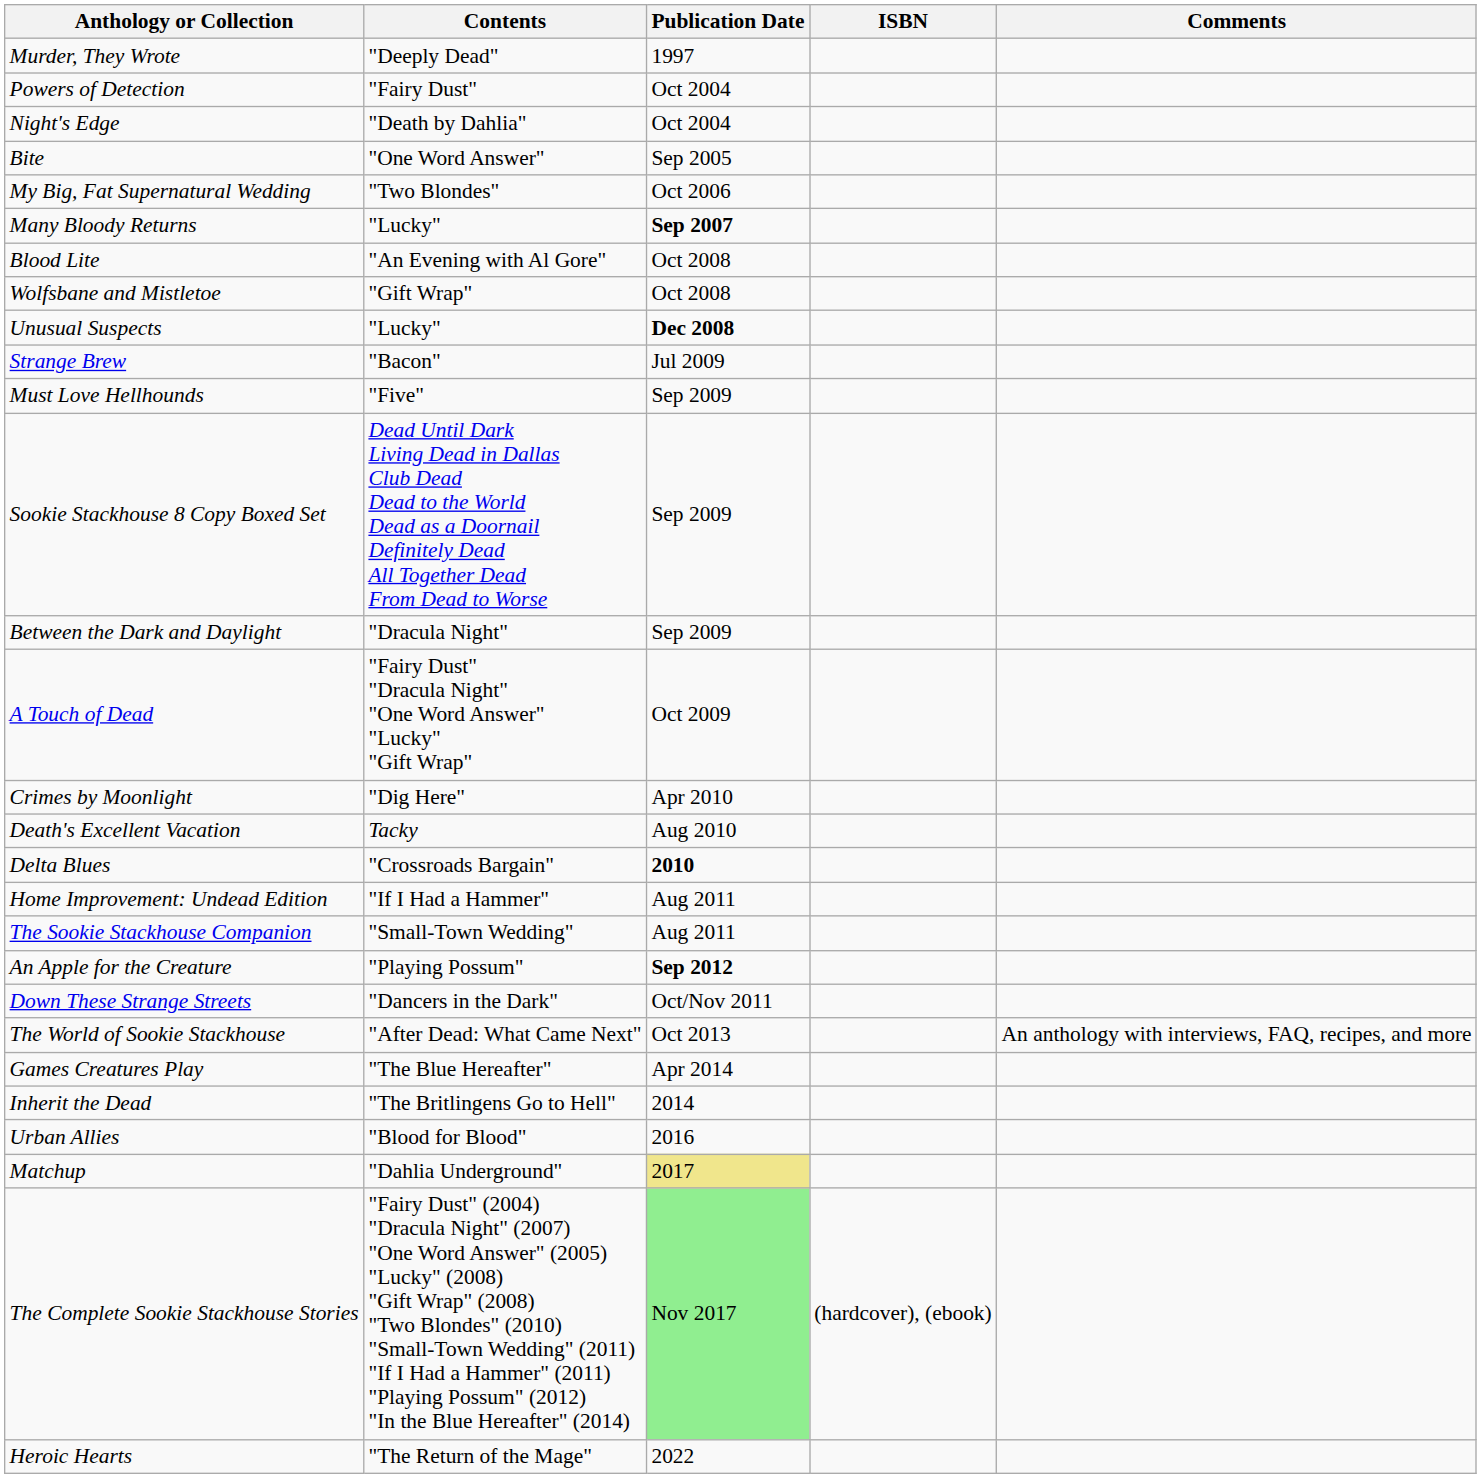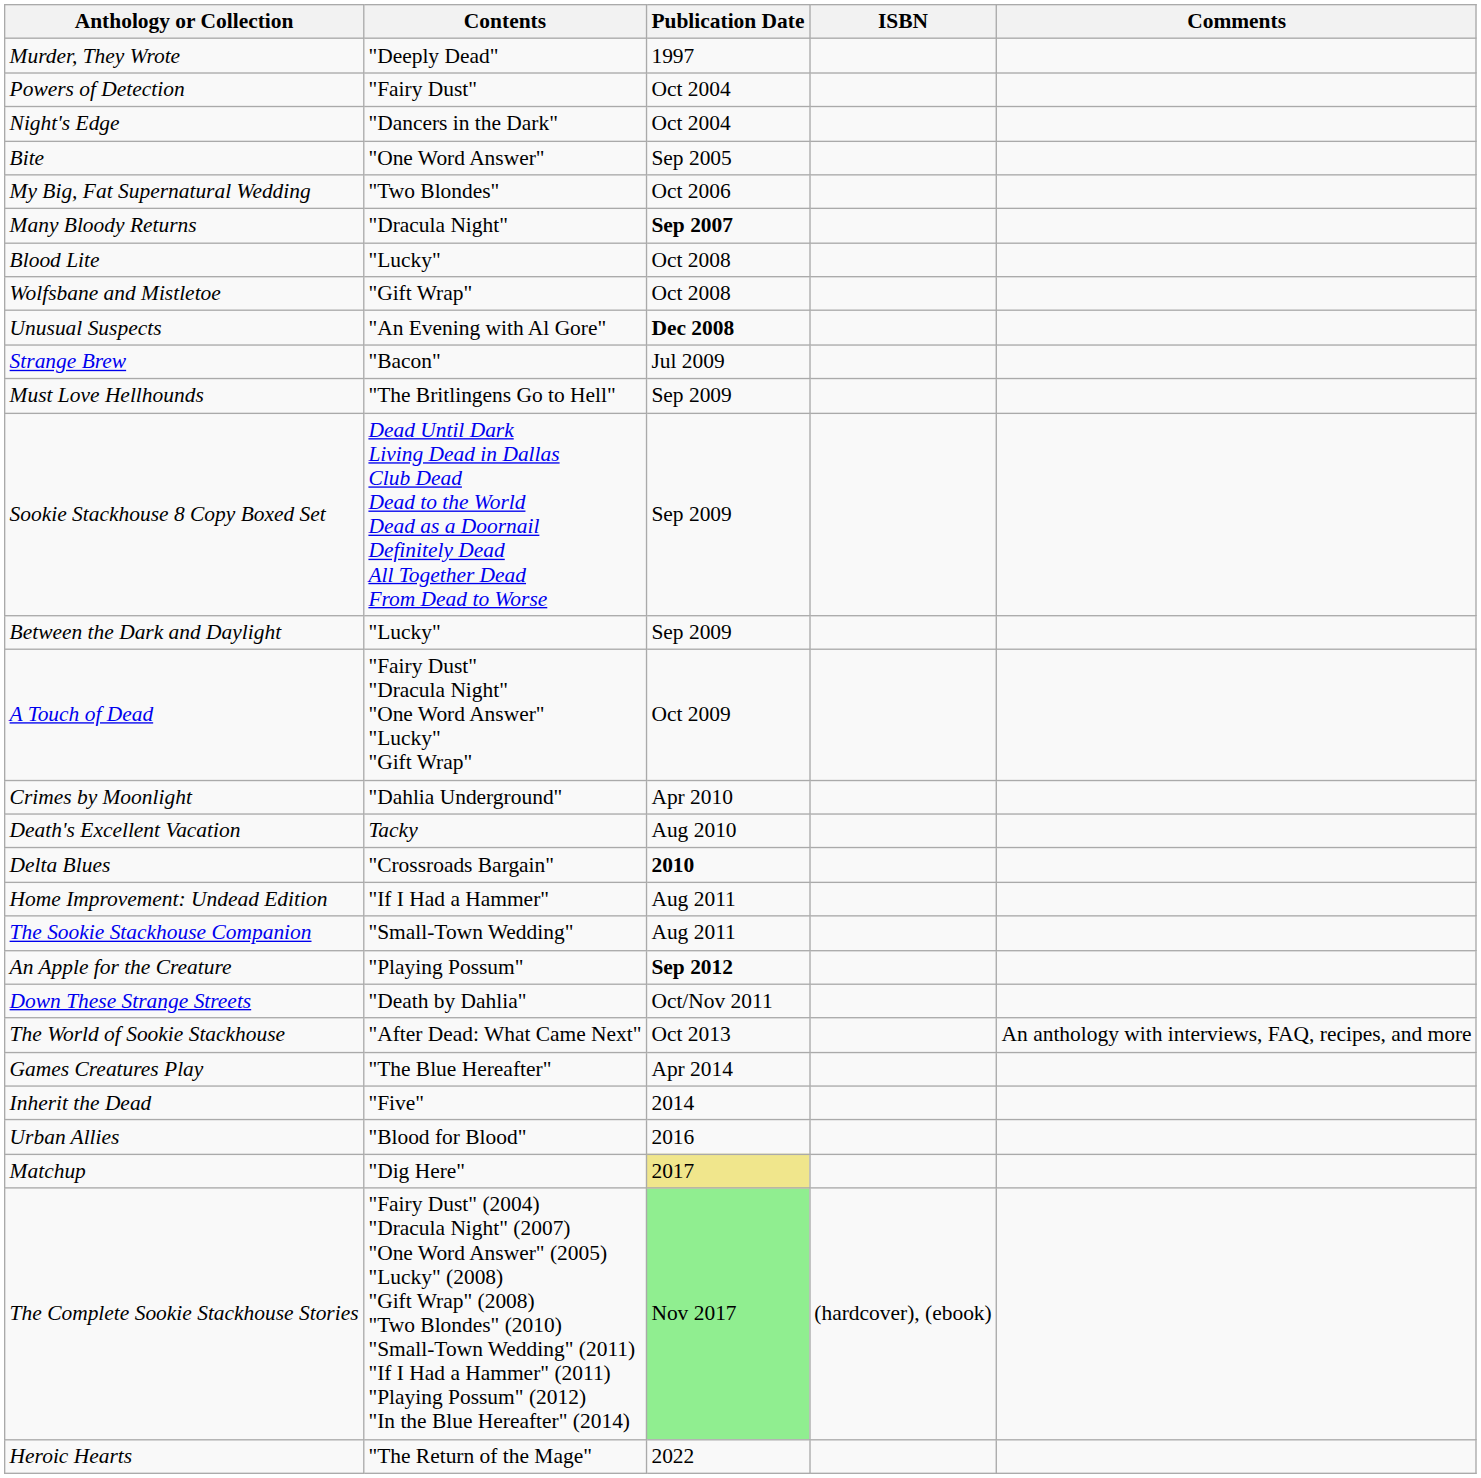Night's Edge | Contents: "Death by Dahlia" -> "Dancers in the Dark"
Many Bloody Returns | Contents: "Lucky" -> "Dracula Night"
Blood Lite | Contents: "An Evening with Al Gore" -> "Lucky"
Unusual Suspects | Contents: "Lucky" -> "An Evening with Al Gore"
Must Love Hellhounds | Contents: "Five" -> "The Britlingens Go to Hell"
Between the Dark and Daylight | Contents: "Dracula Night" -> "Lucky"
Crimes by Moonlight | Contents: "Dig Here" -> "Dahlia Underground"
Down These Strange Streets | Contents: "Dancers in the Dark" -> "Death by Dahlia"
Inherit the Dead | Contents: "The Britlingens Go to Hell" -> "Five"
Matchup | Contents: "Dahlia Underground" -> "Dig Here"
